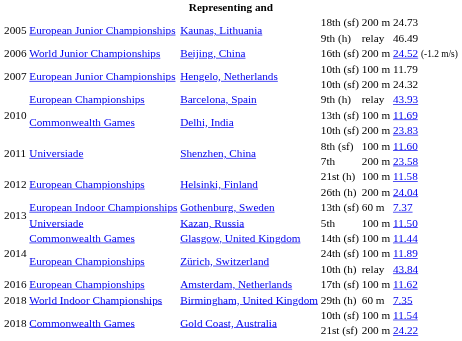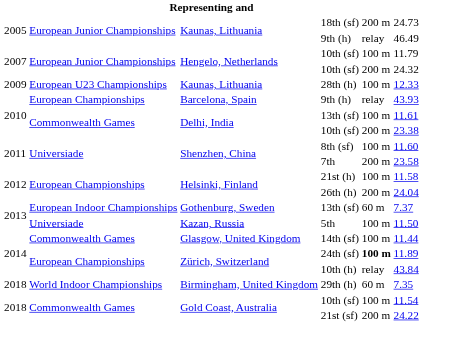- row: 2006 | World Junior Championships | Beijing, China | 16th (sf) | 200 m | 24.52 (-1.2 m/s)
+ row: 2009 | European U23 Championships | Kaunas, Lithuania | 28th (h) | 100 m | 12.33
Delhi, India / 13th (sf) | column 6: 11.69 -> 11.61
Delhi, India / 10th (sf) | column 6: 23.83 -> 23.38
24th (sf) | column 5: normal -> bold
- row: 2016 | European Championships | Amsterdam, Netherlands | 17th (sf) | 100 m | 11.62
